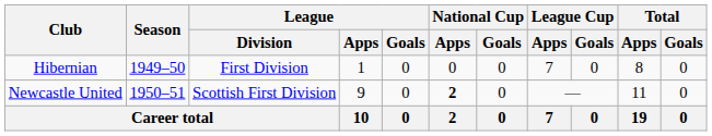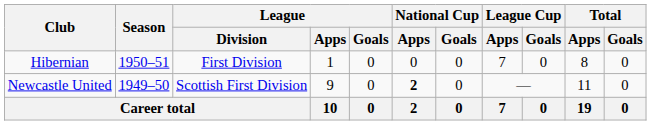Hibernian | Season: 1949–50 -> 1950–51
Newcastle United | Season: 1950–51 -> 1949–50
